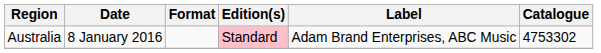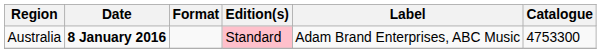Australia | Date: normal -> bold
Australia | Catalogue: 4753302 -> 4753300
